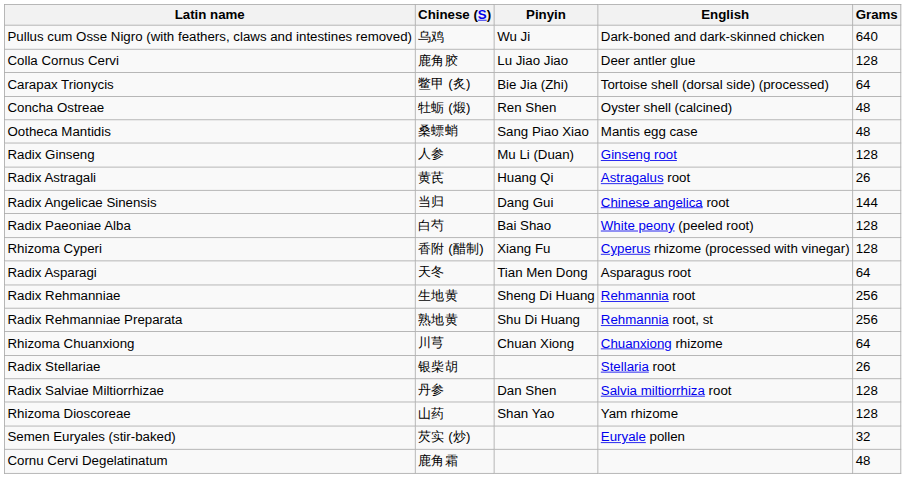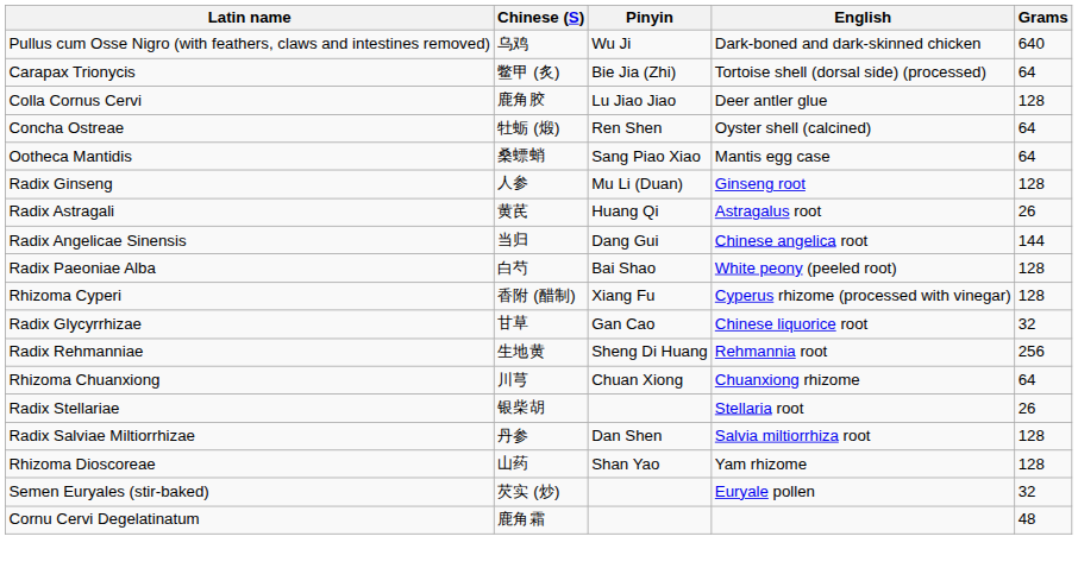rows swapped: Colla Cornus Cervi <-> Carapax Trionycis
Concha Ostreae | Grams: 48 -> 64
Ootheca Mantidis | Grams: 48 -> 64
- row: Radix Asparagi | 天冬 | Tian Men Dong | Asparagus root | 64
+ row: Radix Glycyrrhizae | 甘草 | Gan Cao | Chinese liquorice root | 32
- row: Radix Rehmanniae Preparata | 熟地黄 | Shu Di Huang | Rehmannia root, st | 256
